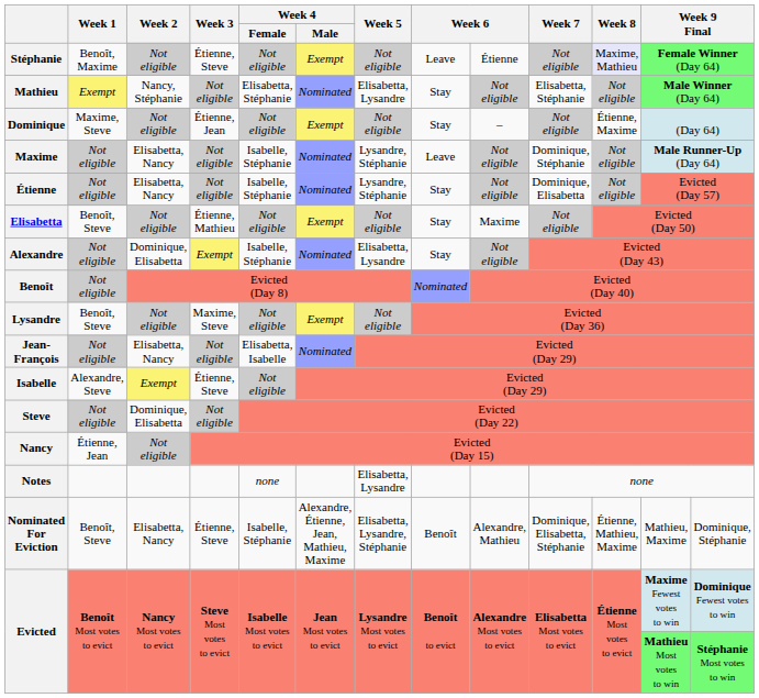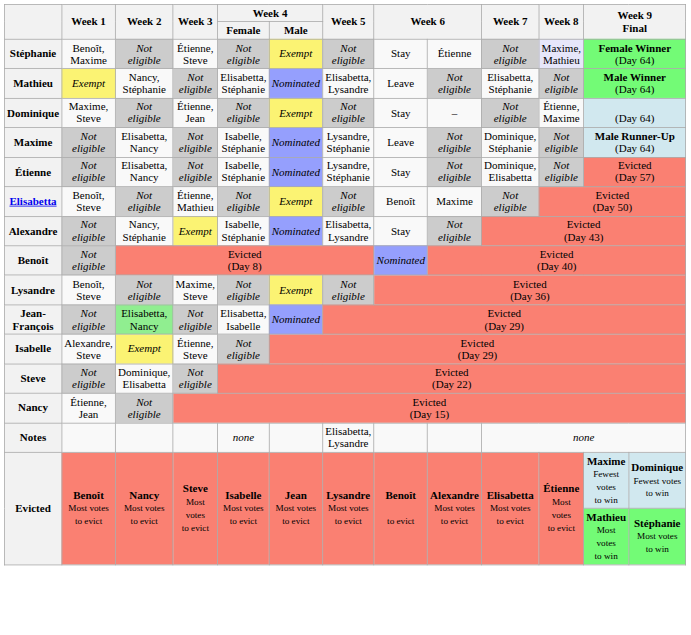Stéphanie | column 8: Leave -> Stay
Mathieu | column 8: Stay -> Leave
Elisabetta | column 8: Stay -> Benoît
Alexandre | Week 2: Dominique, Elisabetta -> Nancy, Stéphanie
Jean-François | Week 2: no background -> lightgreen background
- row: Nominated For Eviction | Benoît, Steve | Elisabetta, Nancy | Étienne, Steve | Isabelle, Stéphanie | Alexandre, Étienne, Jean, Mathieu, Maxime | Elisabetta, Lysandre, Stéphanie | Benoît | Alexandre, Mathieu | Dominique, Elisabetta, Stéphanie | Étienne, Mathieu, Maxime | Mathieu, Maxime | Dominique, Stéphanie
